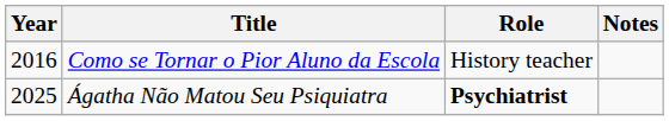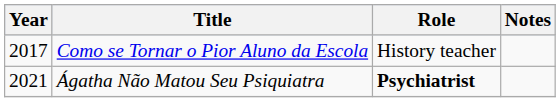Como se Tornar o Pior Aluno da Escola | Year: 2016 -> 2017
Ágatha Não Matou Seu Psiquiatra | Year: 2025 -> 2021
